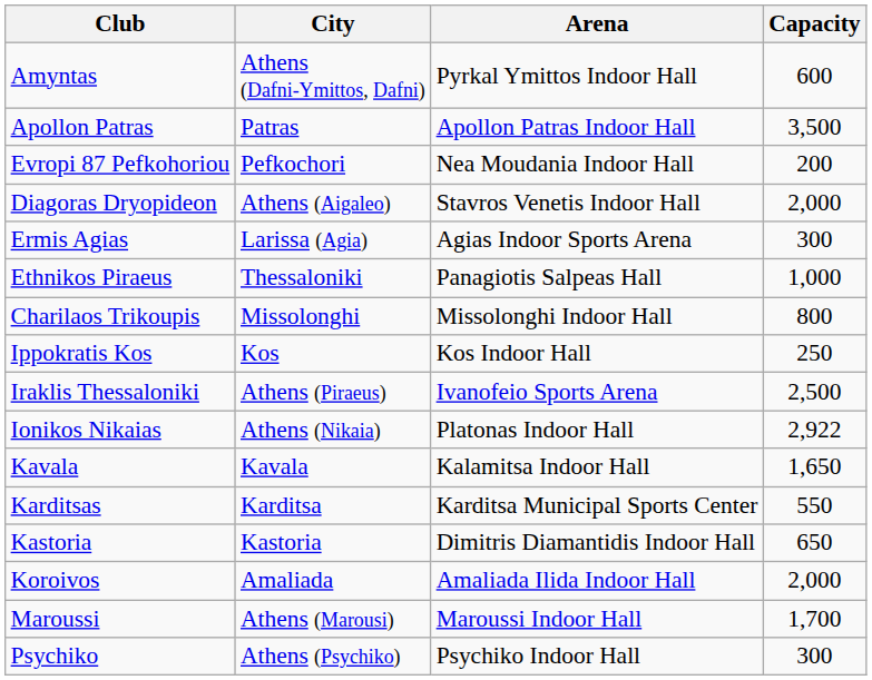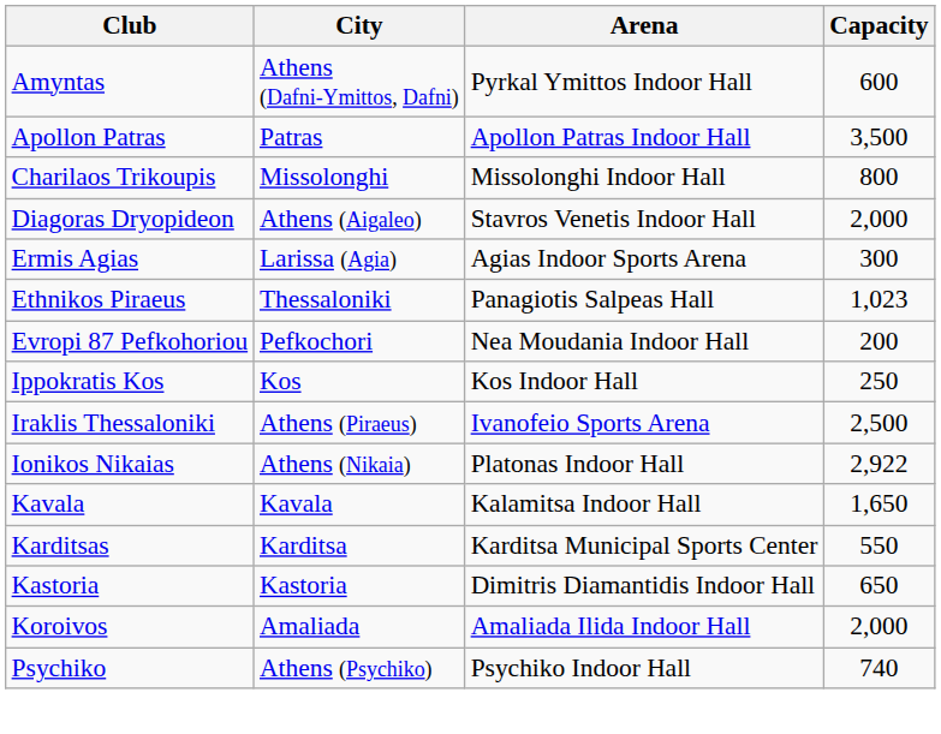rows swapped: Charilaos Trikoupis <-> Evropi 87 Pefkohoriou
Ethnikos Piraeus | Capacity: 1,000 -> 1,023
- row: Maroussi | Athens (Marousi) | Maroussi Indoor Hall | 1,700
Psychiko | Capacity: 300 -> 740
